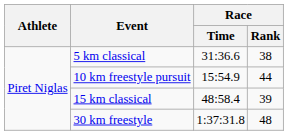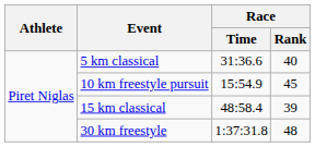5 km classical | Race / Rank: 38 -> 40
10 km freestyle pursuit | Race / Rank: 44 -> 45
